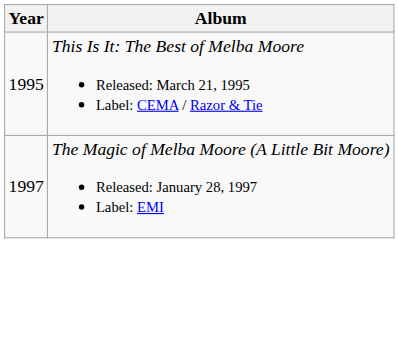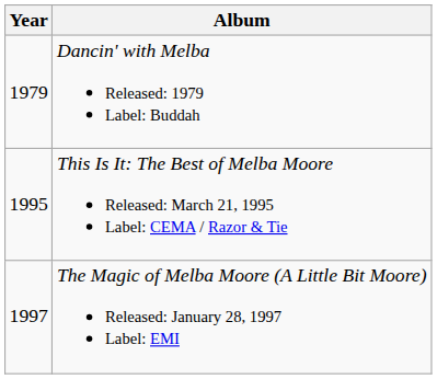+ row: 1979 | Dancin' with Melba Released: 1979 Label: Buddah
